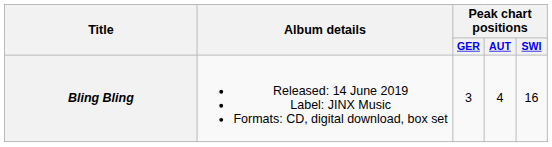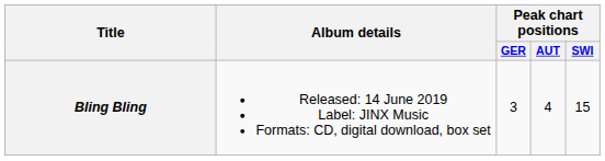Bling Bling | Peak chart positions / SWI: 16 -> 15
